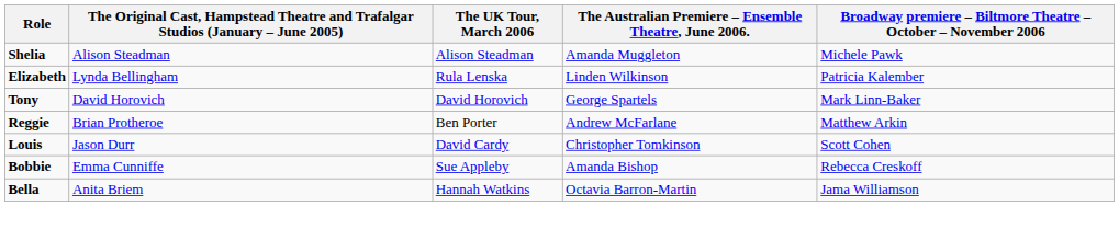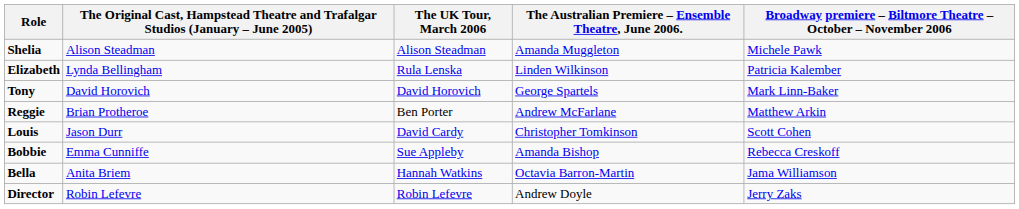+ row: Director | Robin Lefevre | Robin Lefevre | Andrew Doyle | Jerry Zaks
